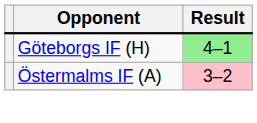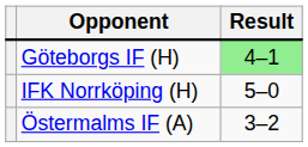+ row: IFK Norrköping (H) | 5–0
Östermalms IF (A) | Result: pink background -> no background
